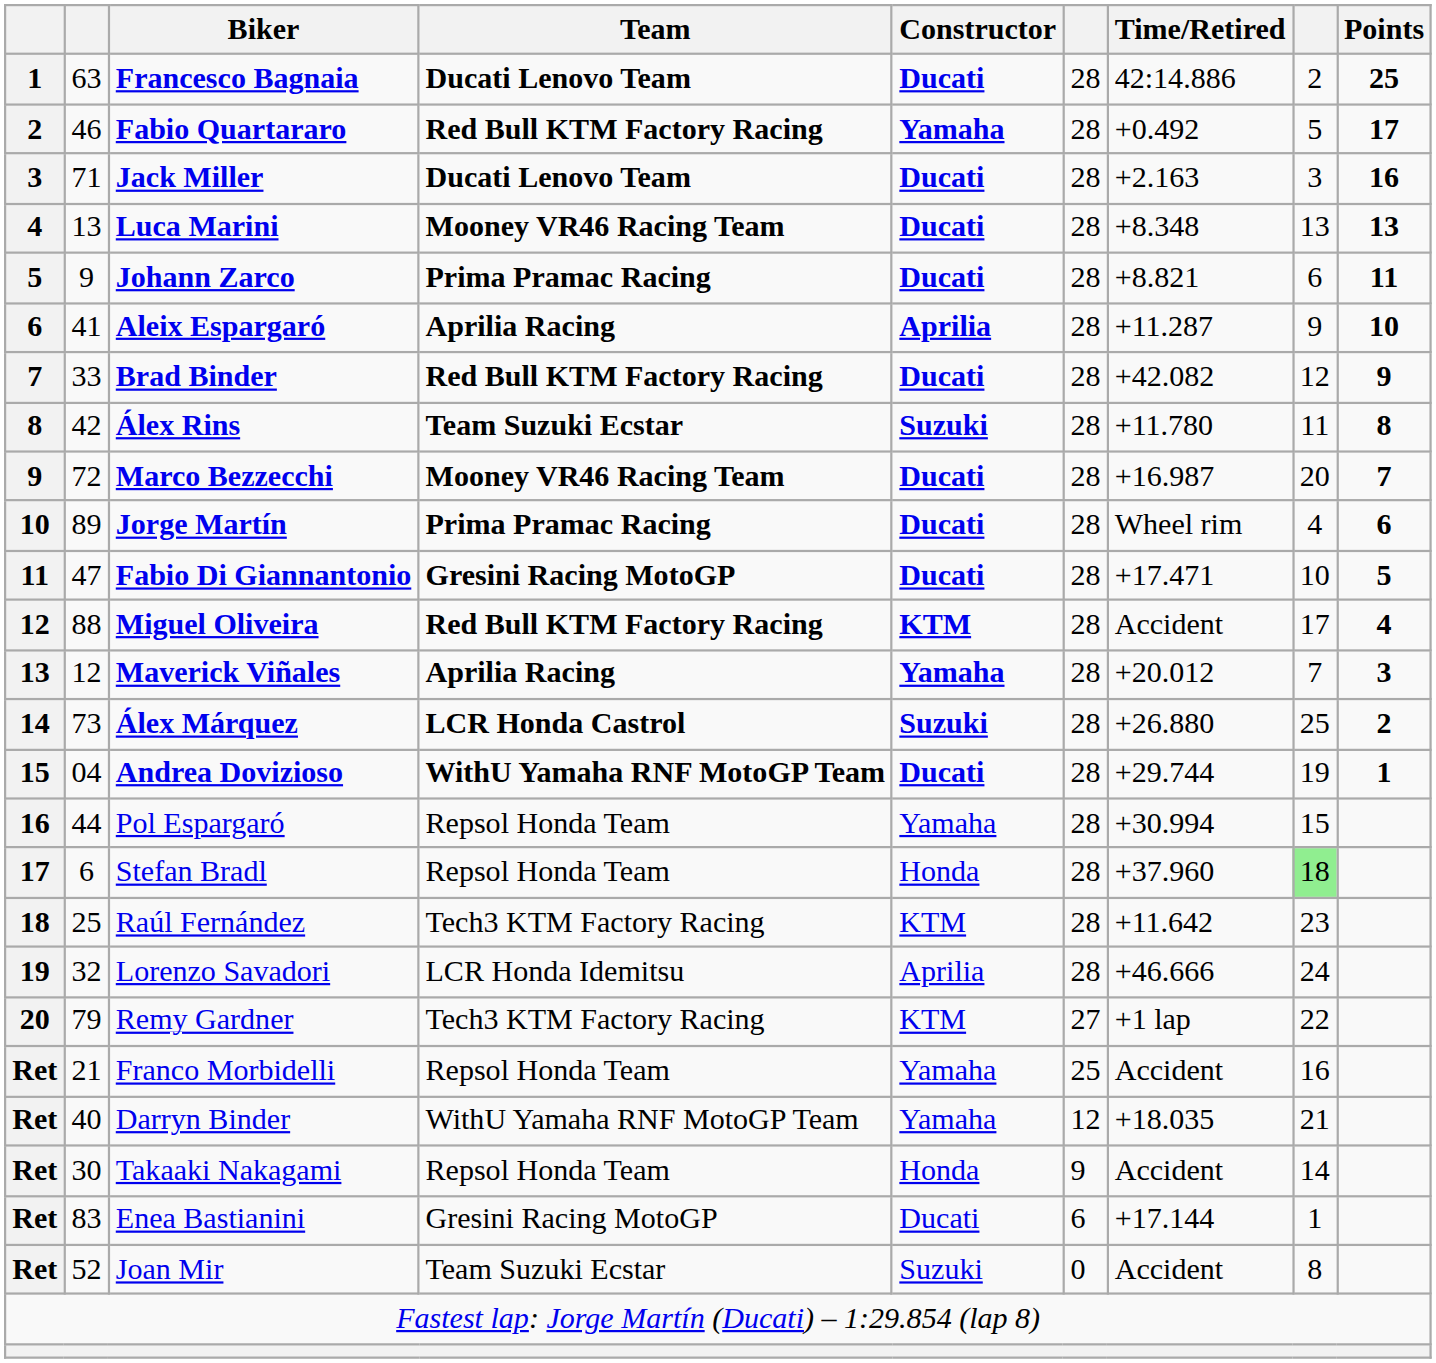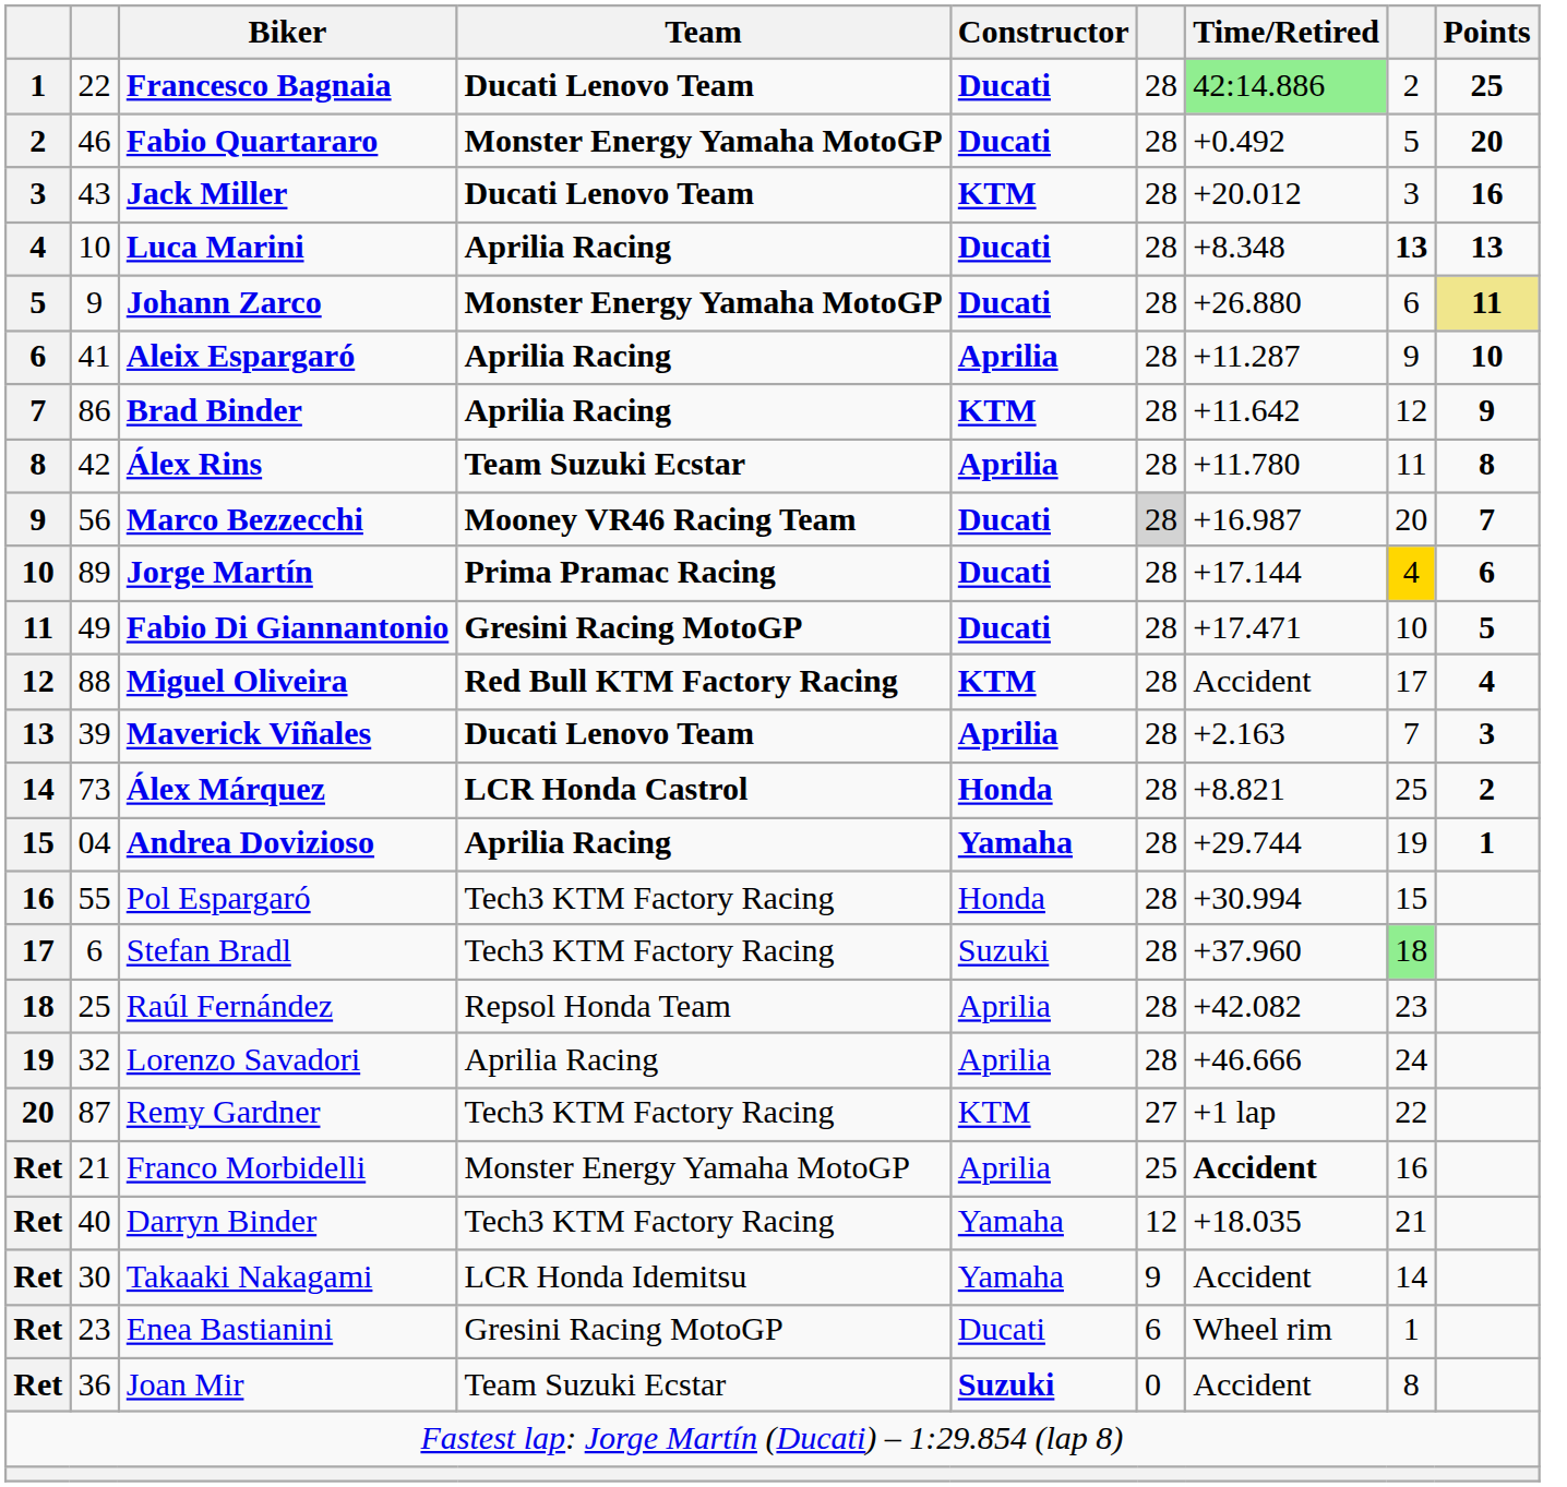Francesco Bagnaia | column 2: 63 -> 22
Francesco Bagnaia | Time/Retired: no background -> lightgreen background
Fabio Quartararo | Team: Red Bull KTM Factory Racing -> Monster Energy Yamaha MotoGP
Fabio Quartararo | Constructor: Yamaha -> Ducati
Fabio Quartararo | Points: 17 -> 20
Jack Miller | column 2: 71 -> 43
Jack Miller | Constructor: Ducati -> KTM
Jack Miller | Time/Retired: +2.163 -> +20.012
Luca Marini | column 2: 13 -> 10
Luca Marini | Team: Mooney VR46 Racing Team -> Aprilia Racing
Luca Marini | column 8: normal -> bold
Johann Zarco | Team: Prima Pramac Racing -> Monster Energy Yamaha MotoGP
Johann Zarco | Time/Retired: +8.821 -> +26.880
Johann Zarco | Points: no background -> khaki background
Brad Binder | column 2: 33 -> 86
Brad Binder | Team: Red Bull KTM Factory Racing -> Aprilia Racing
Brad Binder | Constructor: Ducati -> KTM
Brad Binder | Time/Retired: +42.082 -> +11.642
Álex Rins | Constructor: Suzuki -> Aprilia
Marco Bezzecchi | column 2: 72 -> 56
Marco Bezzecchi | column 6: no background -> lightgrey background
Jorge Martín | Time/Retired: Wheel rim -> +17.144
Jorge Martín | column 8: no background -> gold background
Fabio Di Giannantonio | column 2: 47 -> 49
Maverick Viñales | column 2: 12 -> 39
Maverick Viñales | Team: Aprilia Racing -> Ducati Lenovo Team
Maverick Viñales | Constructor: Yamaha -> Aprilia
Maverick Viñales | Time/Retired: +20.012 -> +2.163
Álex Márquez | Constructor: Suzuki -> Honda
Álex Márquez | Time/Retired: +26.880 -> +8.821
Andrea Dovizioso | Team: WithU Yamaha RNF MotoGP Team -> Aprilia Racing
Andrea Dovizioso | Constructor: Ducati -> Yamaha
Pol Espargaró | column 2: 44 -> 55
Pol Espargaró | Team: Repsol Honda Team -> Tech3 KTM Factory Racing
Pol Espargaró | Constructor: Yamaha -> Honda
Stefan Bradl | Team: Repsol Honda Team -> Tech3 KTM Factory Racing
Stefan Bradl | Constructor: Honda -> Suzuki
Raúl Fernández | Team: Tech3 KTM Factory Racing -> Repsol Honda Team
Raúl Fernández | Constructor: KTM -> Aprilia
Raúl Fernández | Time/Retired: +11.642 -> +42.082
Lorenzo Savadori | Team: LCR Honda Idemitsu -> Aprilia Racing
Remy Gardner | column 2: 79 -> 87
Franco Morbidelli | Team: Repsol Honda Team -> Monster Energy Yamaha MotoGP
Franco Morbidelli | Constructor: Yamaha -> Aprilia
Franco Morbidelli | Time/Retired: normal -> bold
Darryn Binder | Team: WithU Yamaha RNF MotoGP Team -> Tech3 KTM Factory Racing
Takaaki Nakagami | Team: Repsol Honda Team -> LCR Honda Idemitsu
Takaaki Nakagami | Constructor: Honda -> Yamaha
Enea Bastianini | column 2: 83 -> 23
Enea Bastianini | Time/Retired: +17.144 -> Wheel rim
Joan Mir | column 2: 52 -> 36
Joan Mir | Constructor: normal -> bold
